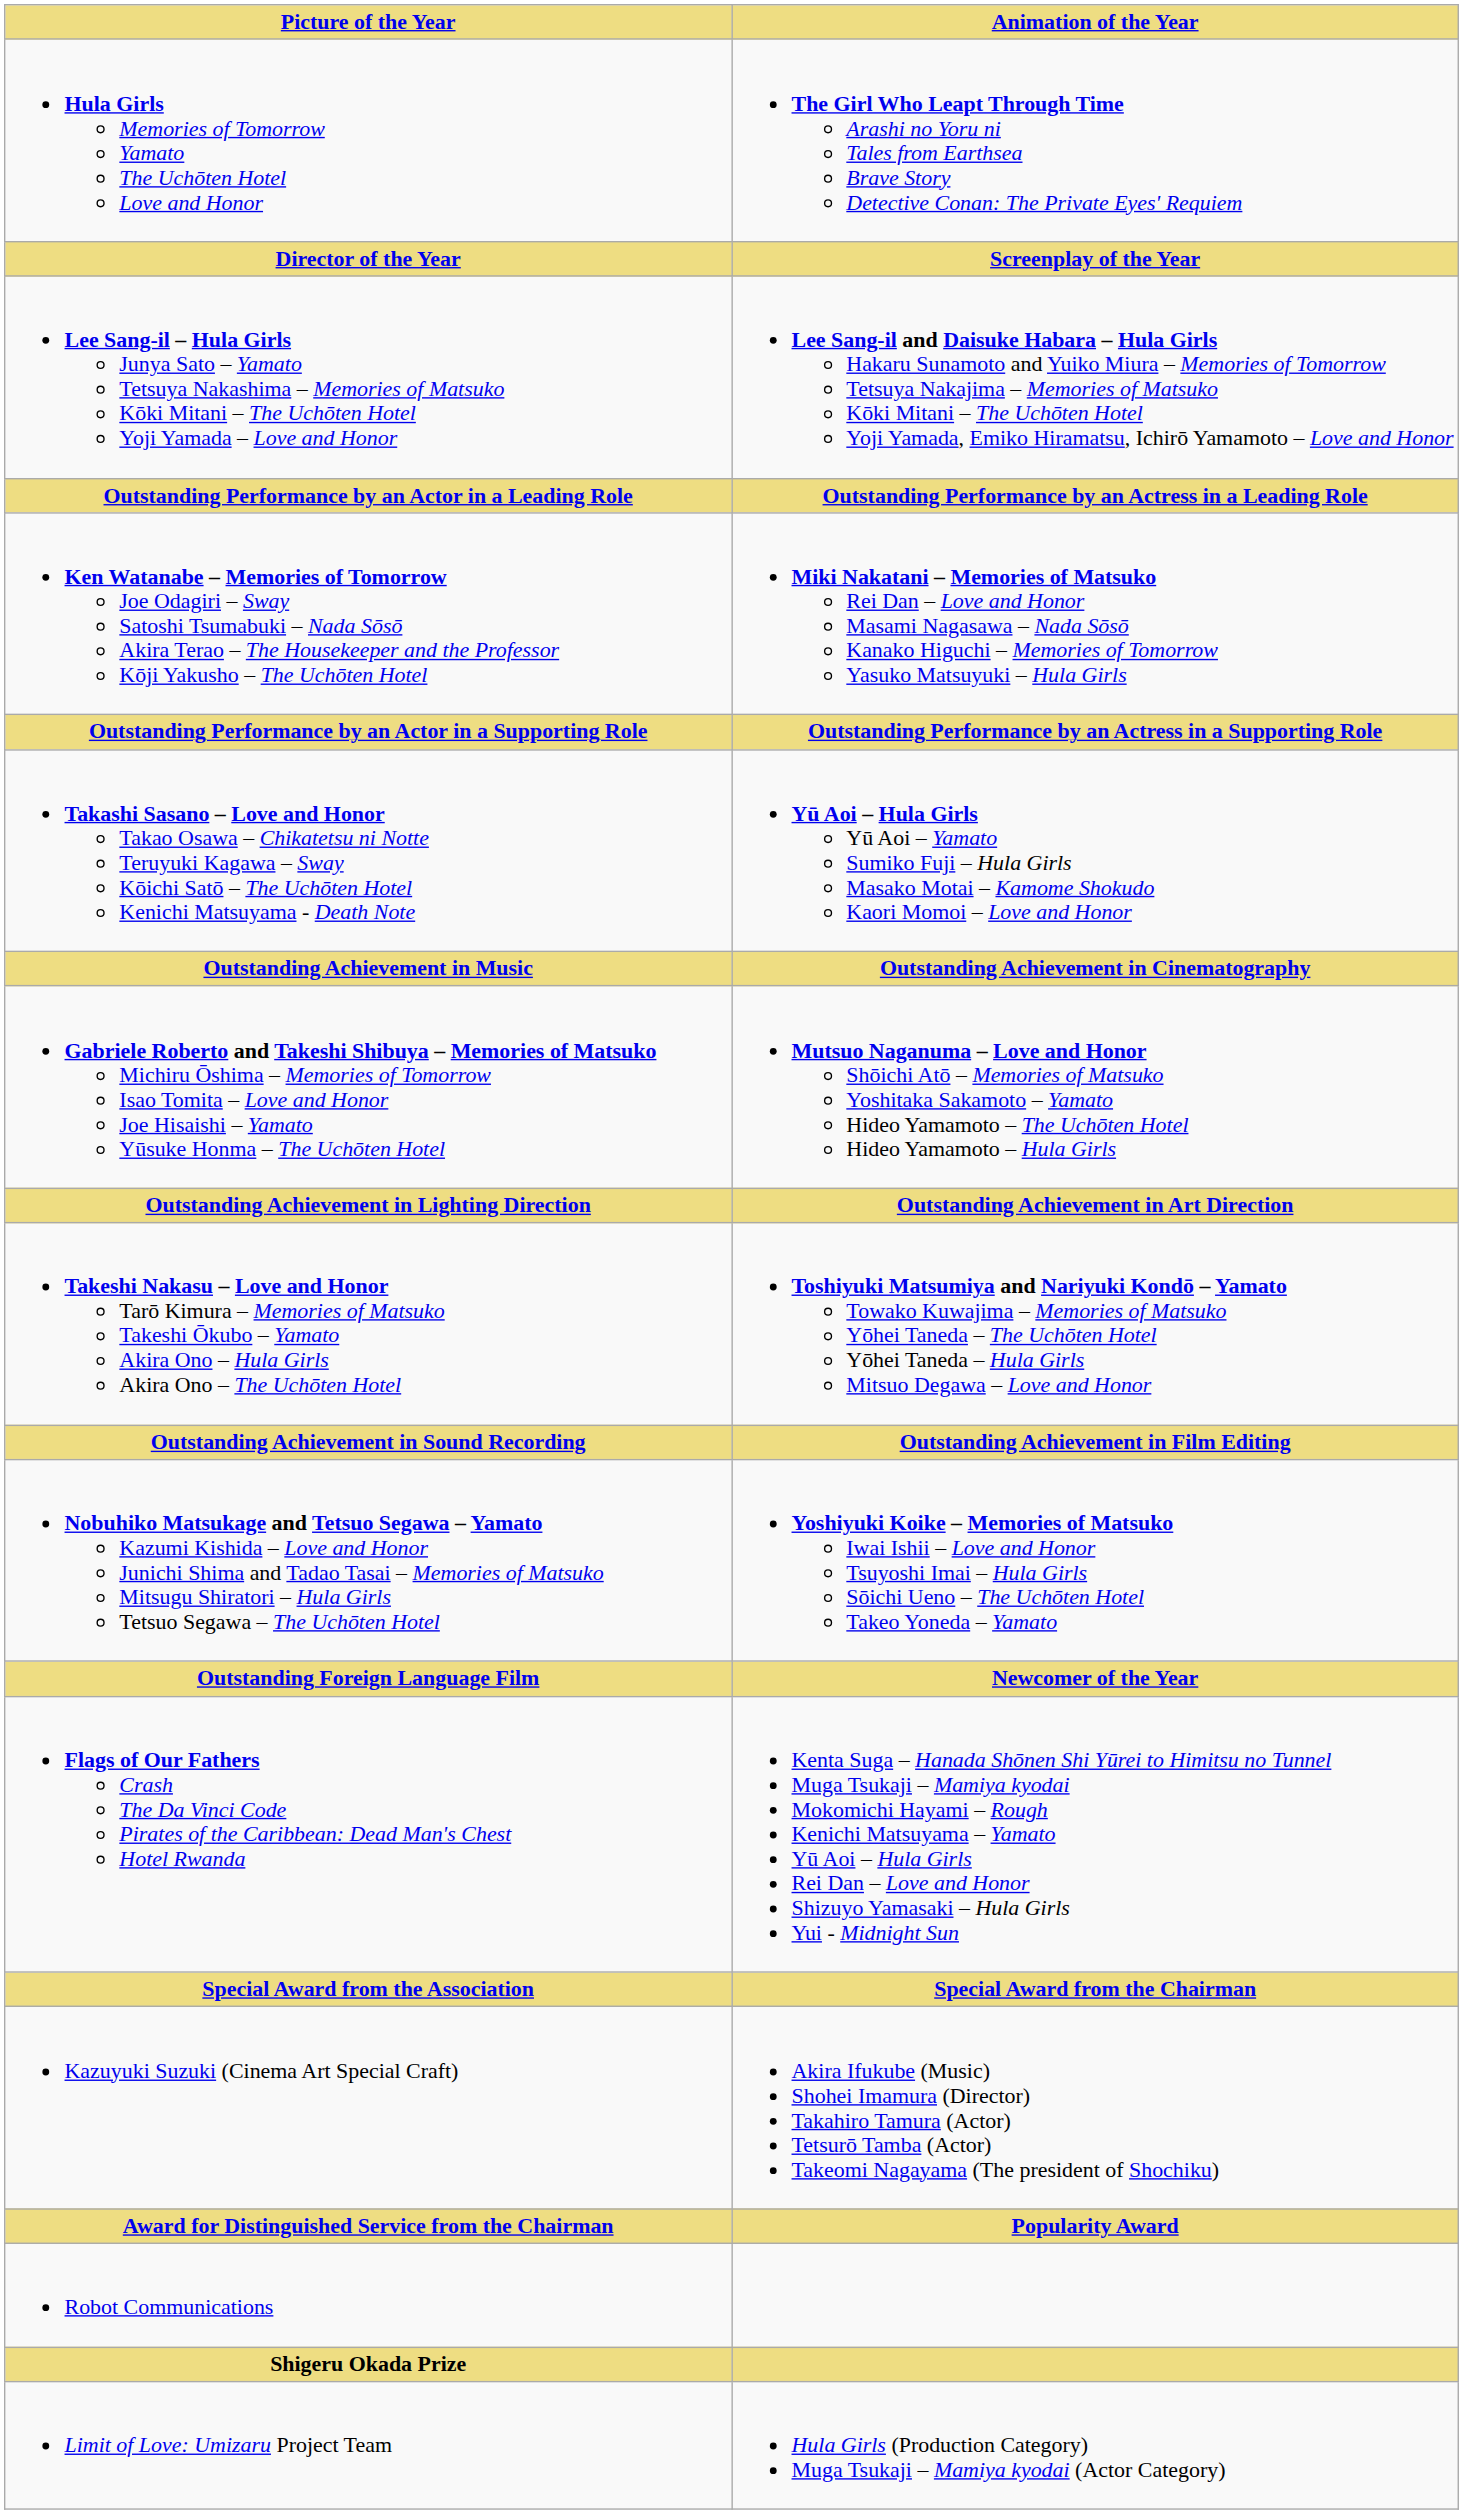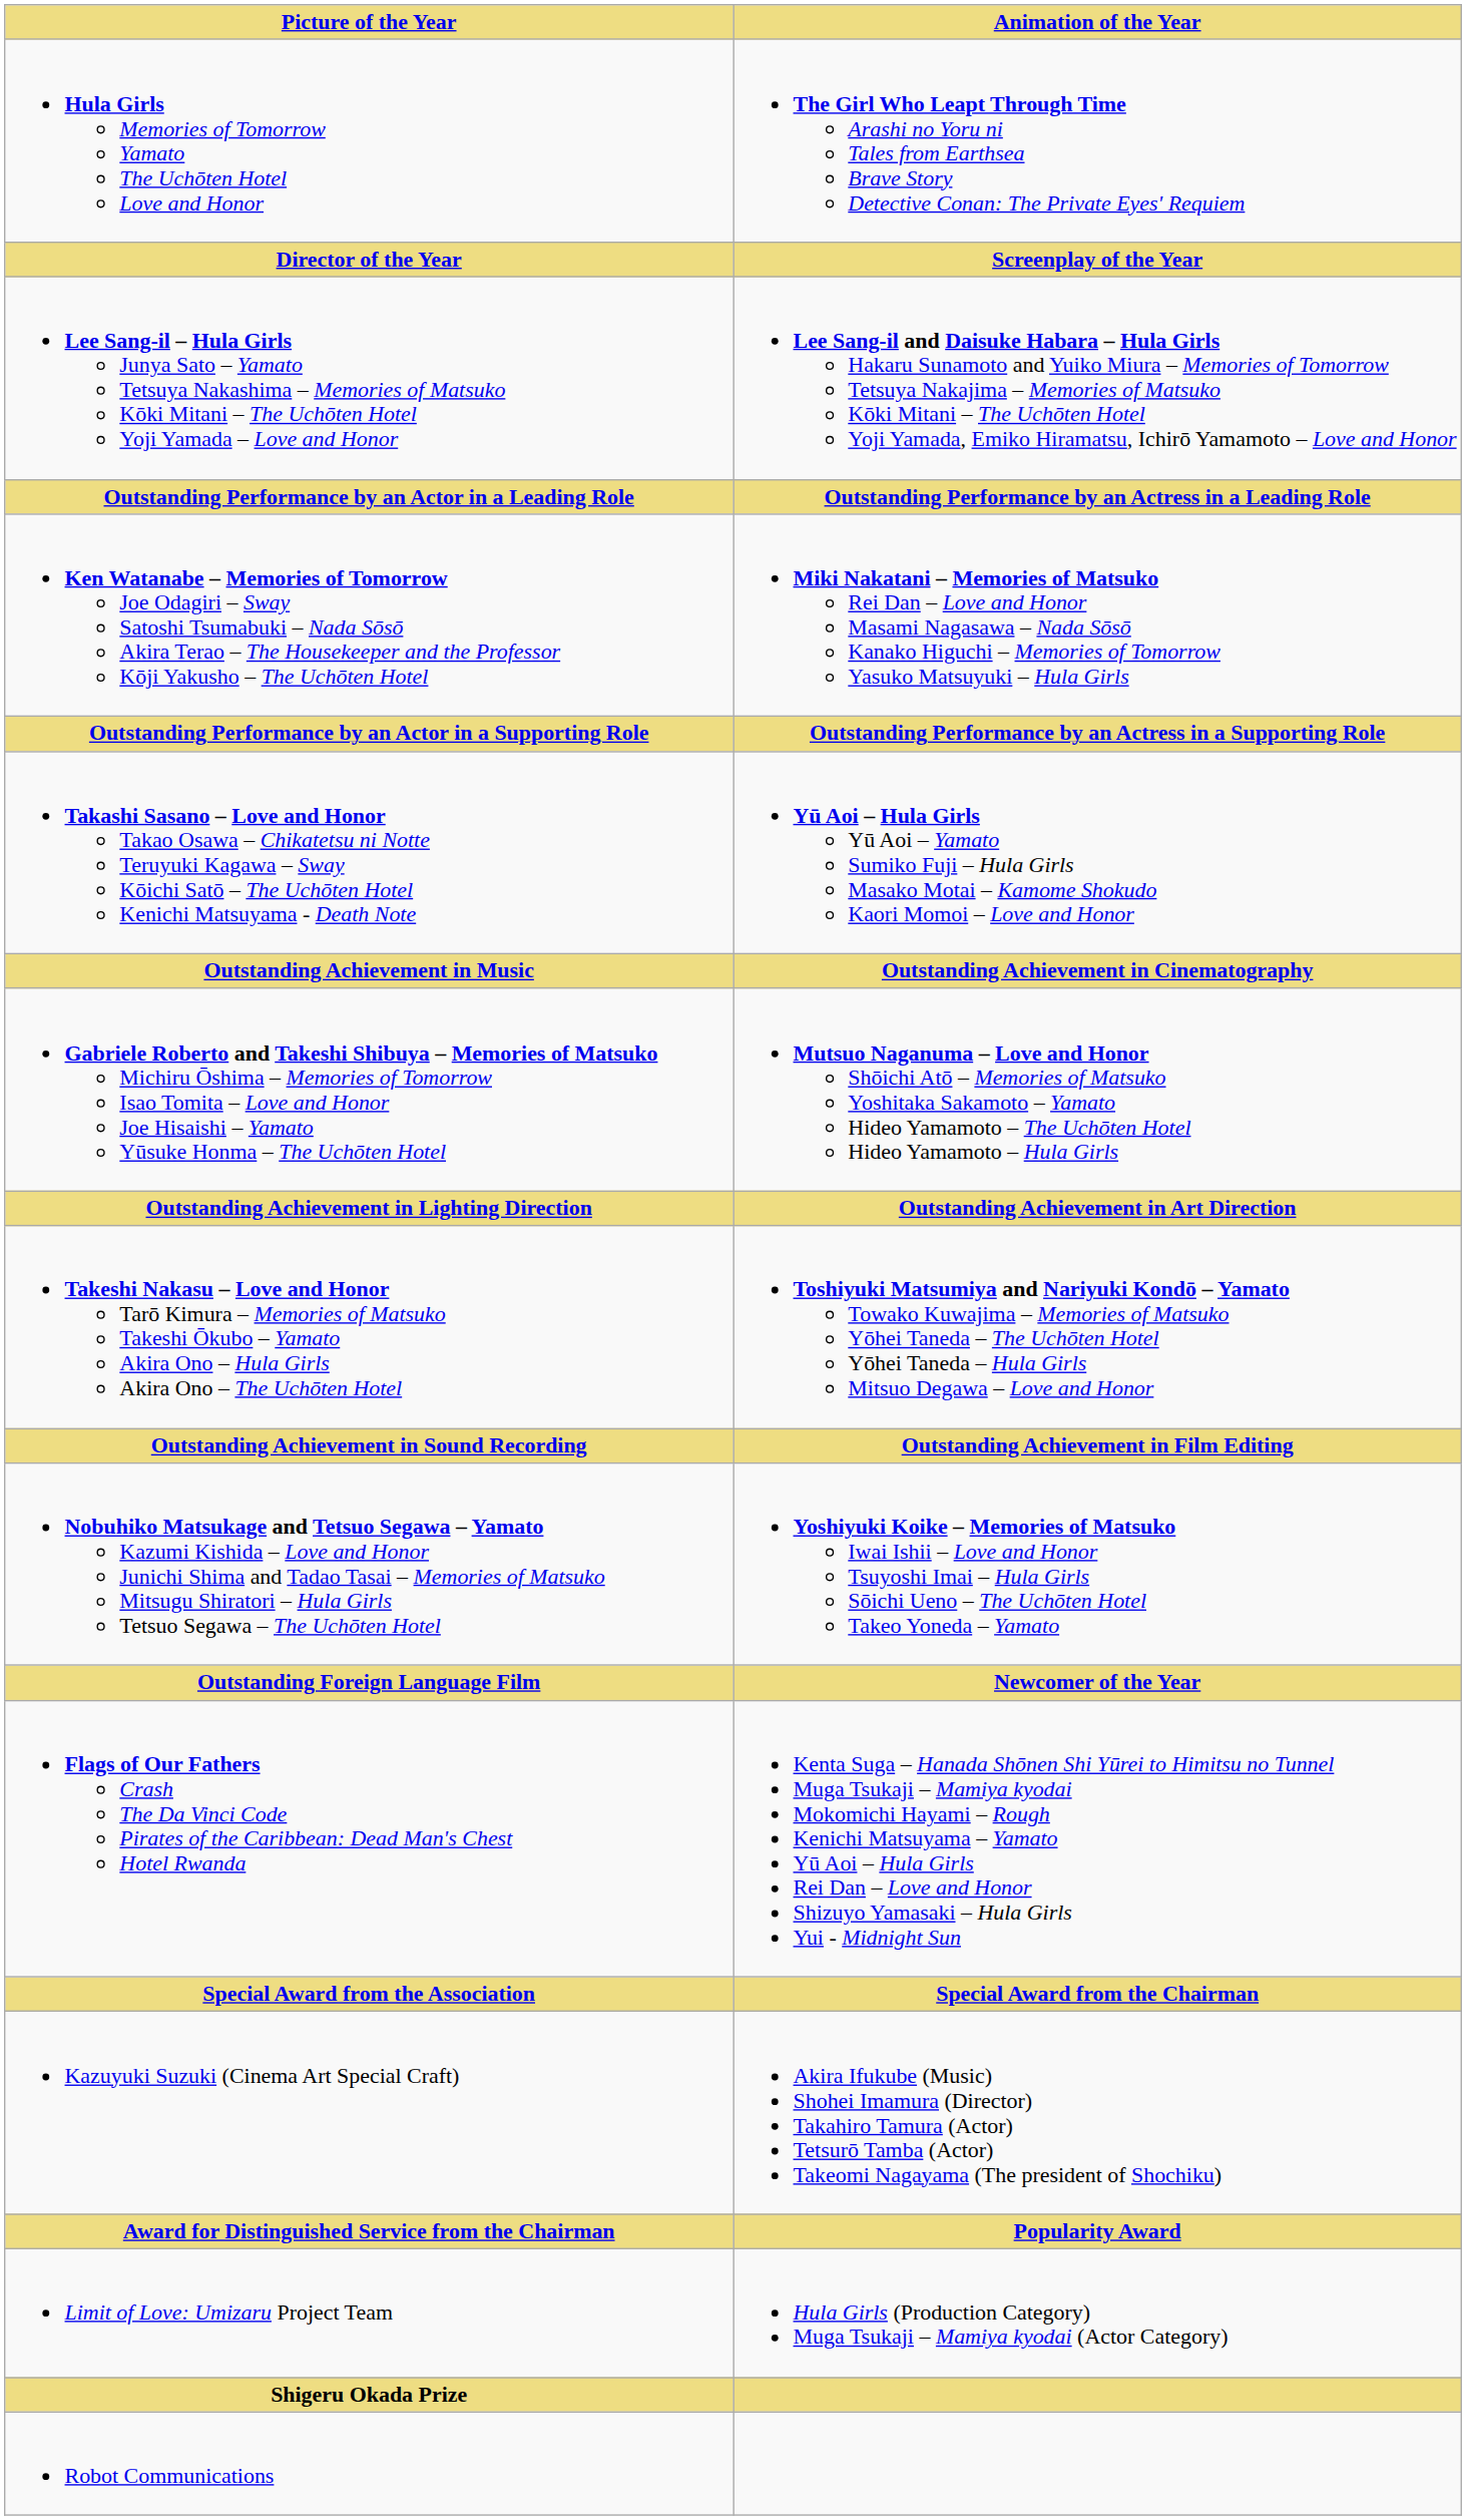rows swapped: Limit of Love: Umizaru Project Team <-> Robot Communications
